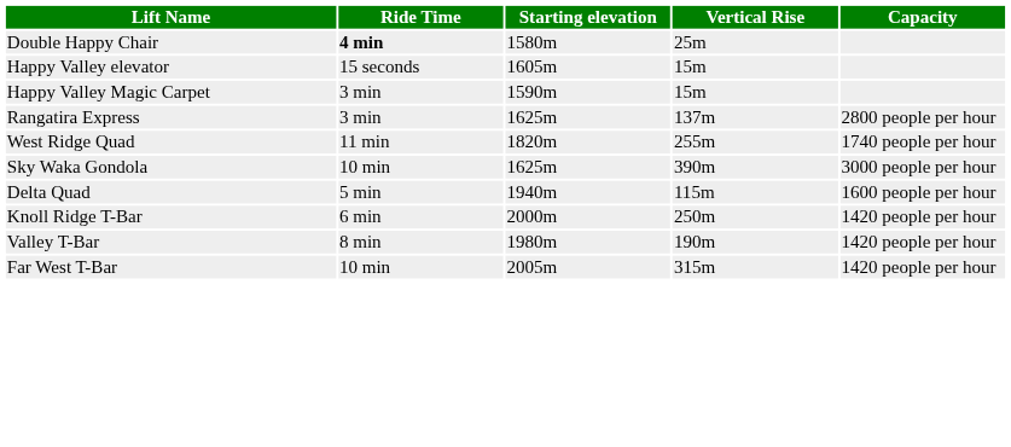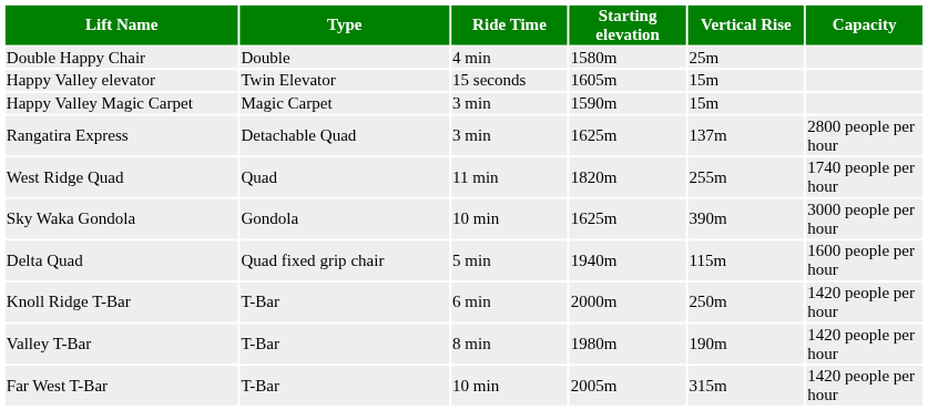+ column: Type | Double | Twin Elevator | Magic Carpet | Detachable Quad | Quad | Gondola | Quad fixed grip chair | T-Bar | T-Bar | T-Bar
Double Happy Chair | Ride Time: bold -> normal
